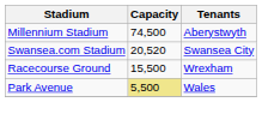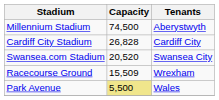+ row: Cardiff City Stadium | 26,828 | Cardiff City
Racecourse Ground | Capacity: 15,500 -> 15,509
